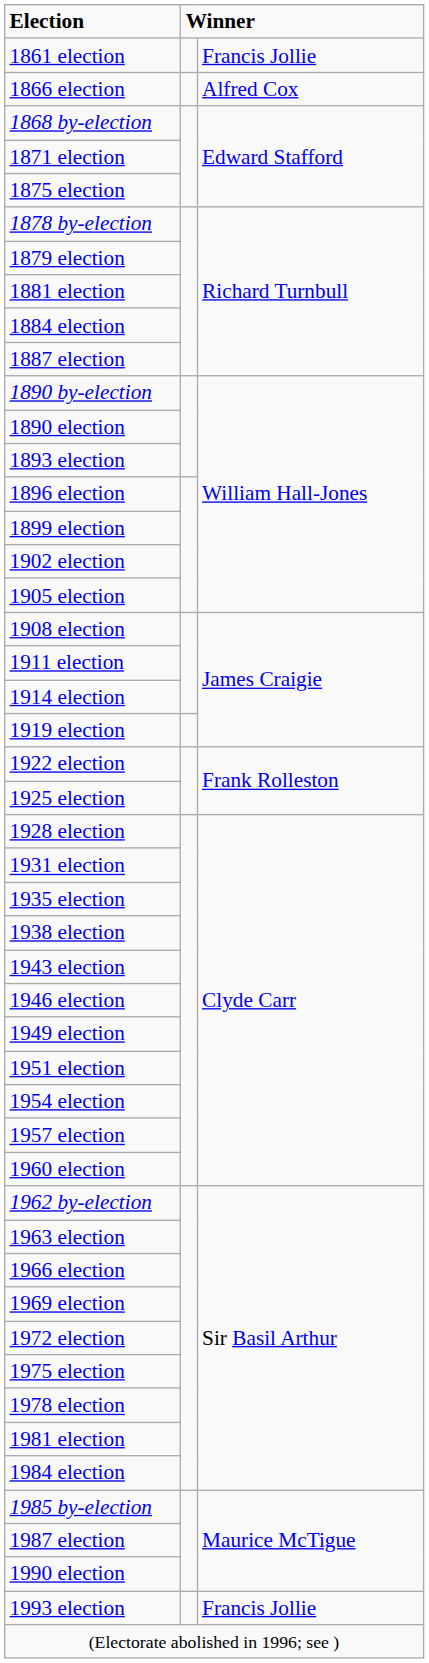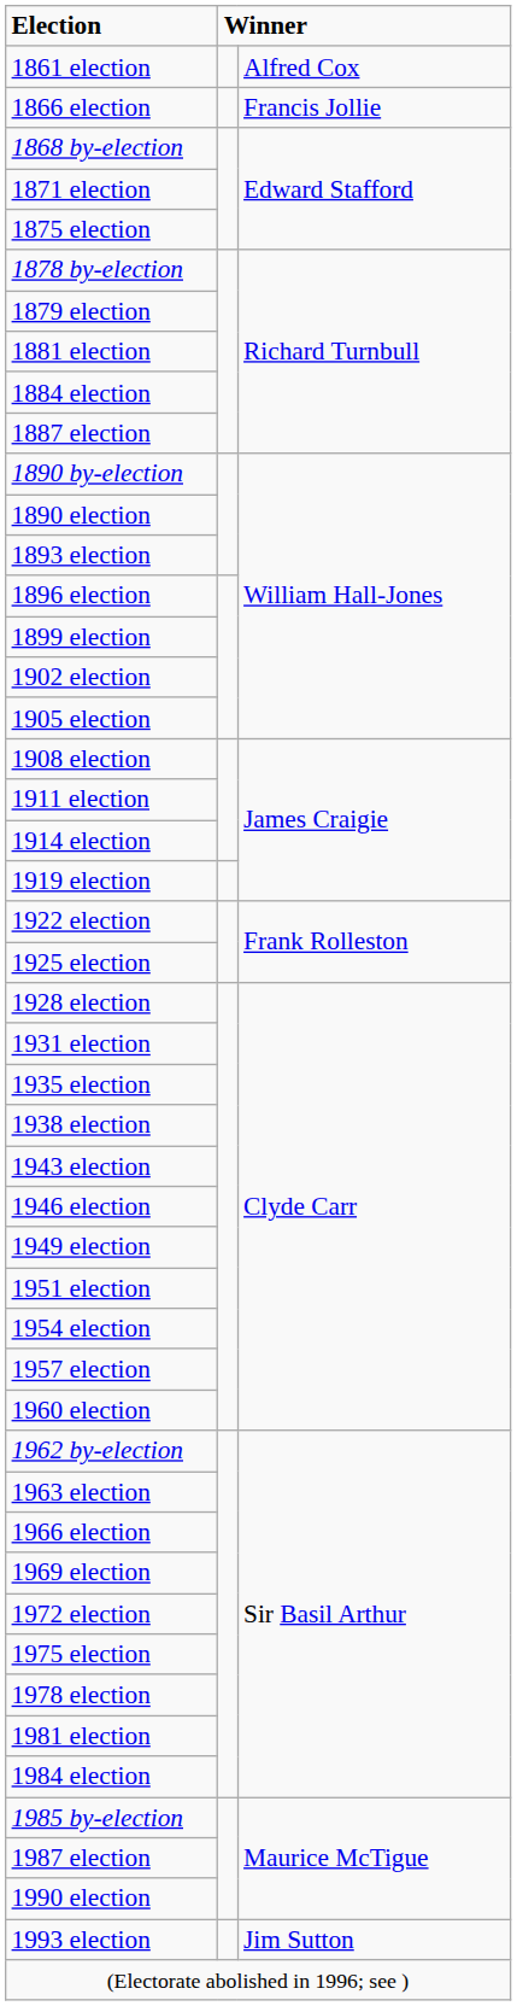1861 election | column 3: Francis Jollie -> Alfred Cox
1866 election | column 3: Alfred Cox -> Francis Jollie
1993 election | column 3: Francis Jollie -> Jim Sutton
